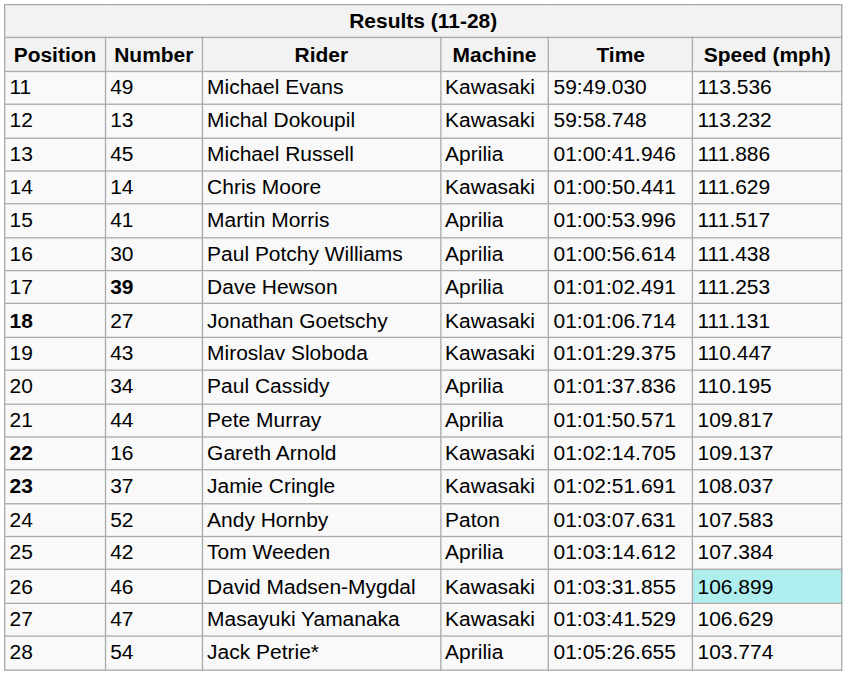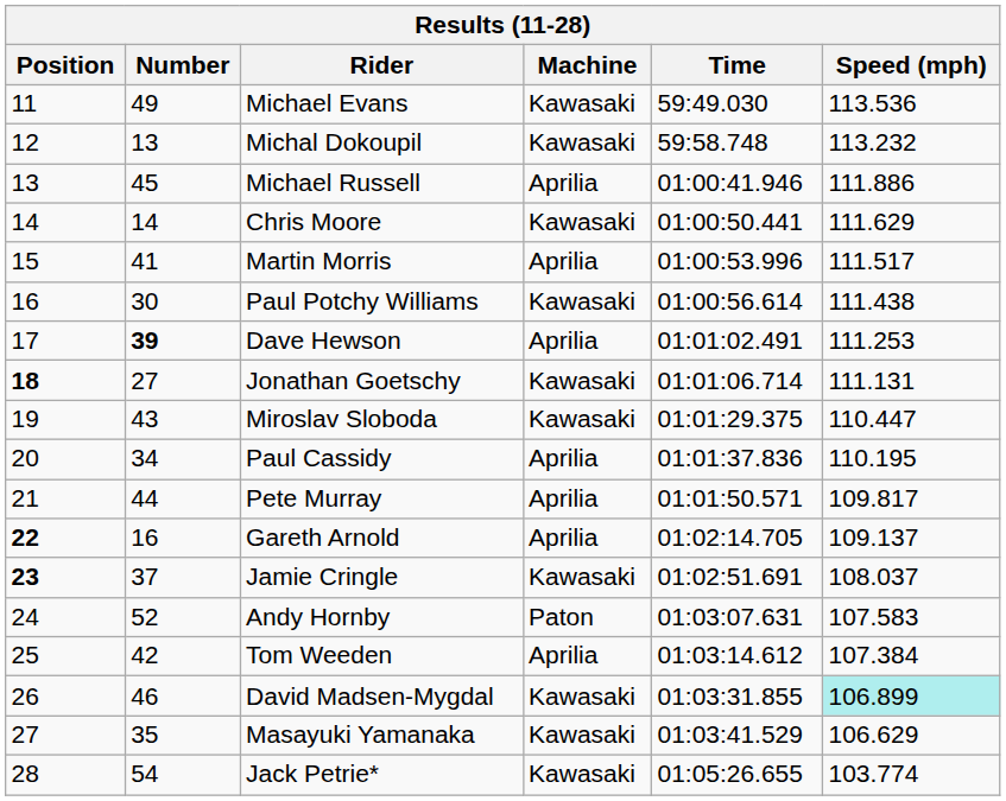Paul Potchy Williams | Machine: Aprilia -> Kawasaki
Gareth Arnold | Machine: Kawasaki -> Aprilia
Masayuki Yamanaka | Number: 47 -> 35
Jack Petrie* | Machine: Aprilia -> Kawasaki
